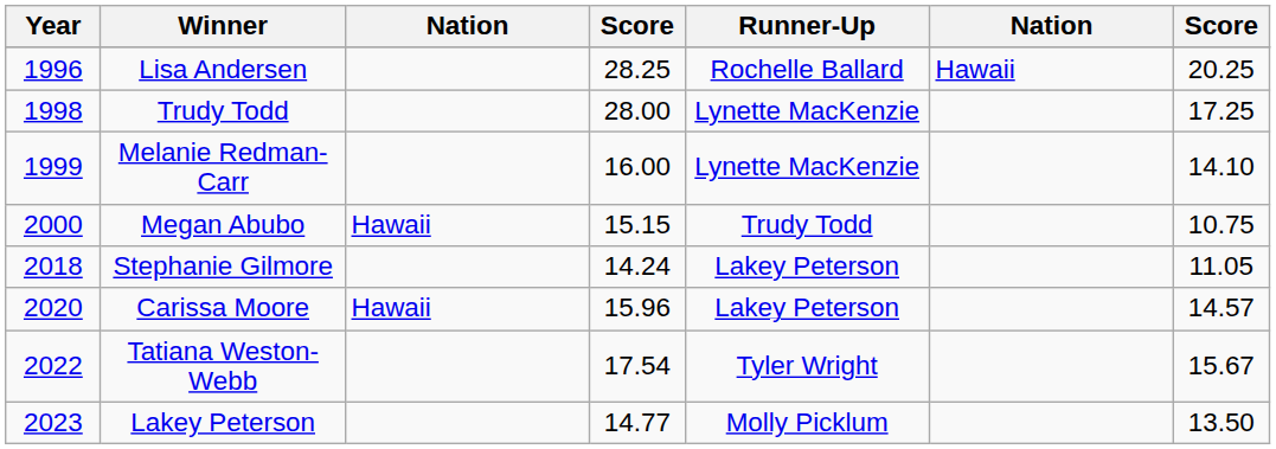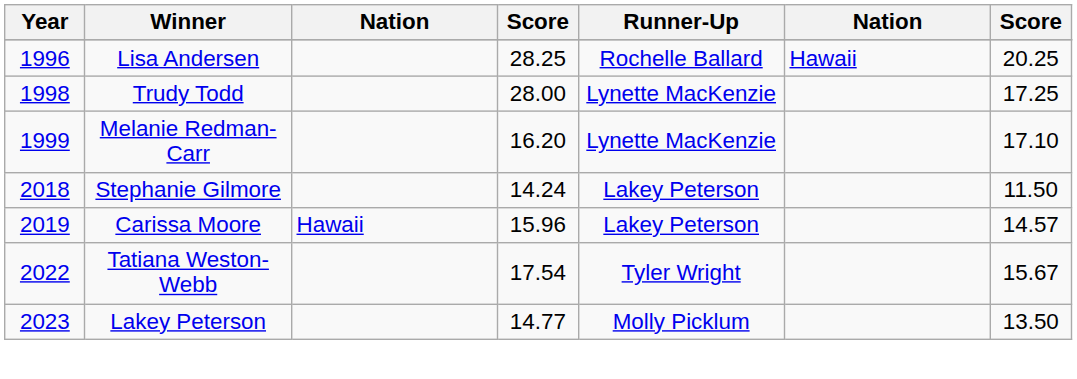Melanie Redman-Carr | column 4: 16.00 -> 16.20
Melanie Redman-Carr | column 7: 14.10 -> 17.10
- row: 2000 | Megan Abubo | Hawaii | 15.15 | Trudy Todd | 10.75
Stephanie Gilmore | column 7: 11.05 -> 11.50
Carissa Moore | Year: 2020 -> 2019
